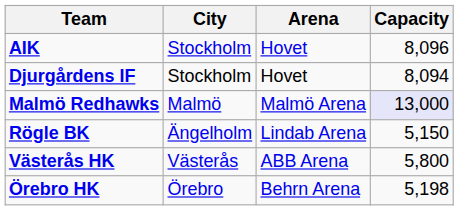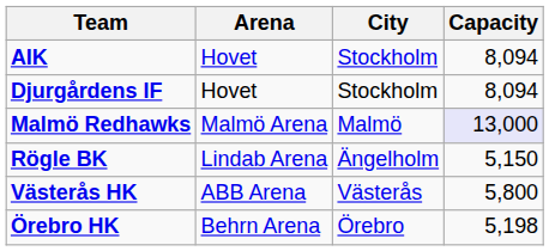columns swapped: City <-> Arena
AIK | Capacity: 8,096 -> 8,094
